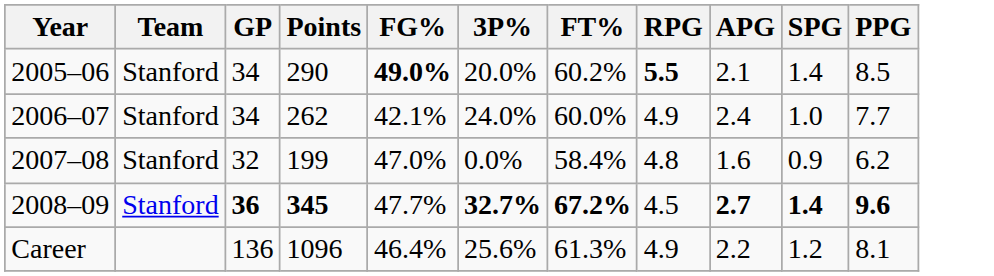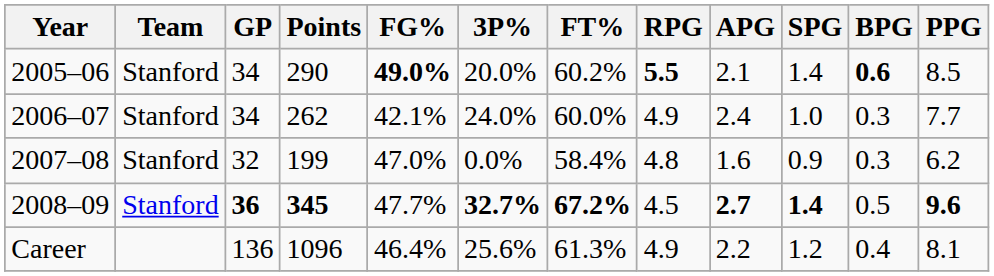+ column: BPG | 0.6 | 0.3 | 0.3 | 0.5 | 0.4
